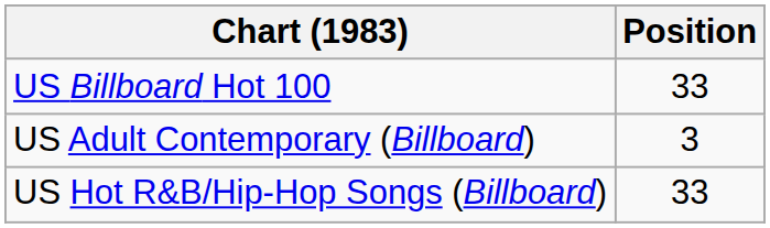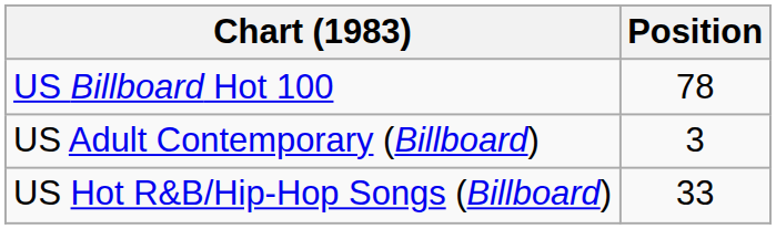US Billboard Hot 100 | Position: 33 -> 78
